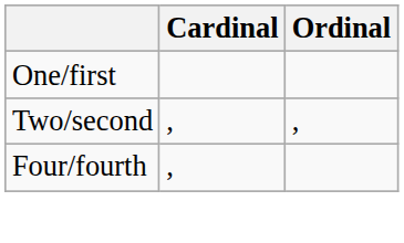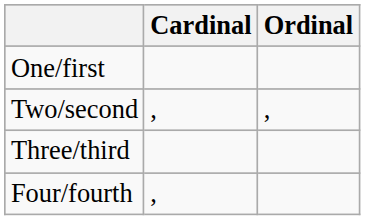+ row: Three/third
